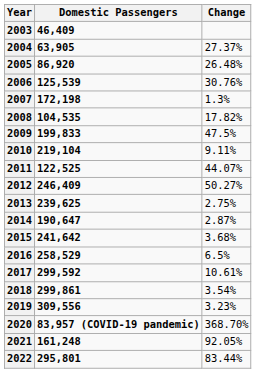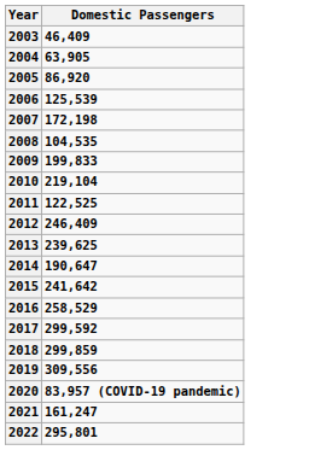- column: Change | 27.37% | 26.48% | 30.76% | 1.3% | 17.82% | 47.5% | 9.11% | 44.07% | 50.27% | 2.75% | 2.87% | 3.68% | 6.5% | 10.61% | 3.54% | 3.23% | 368.70% | 92.05% | 83.44%
2018 | Domestic Passengers: 299,861 -> 299,859
2021 | Domestic Passengers: 161,248 -> 161,247
